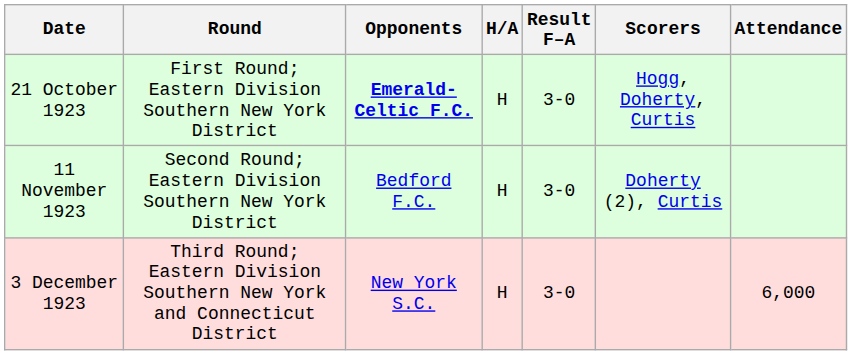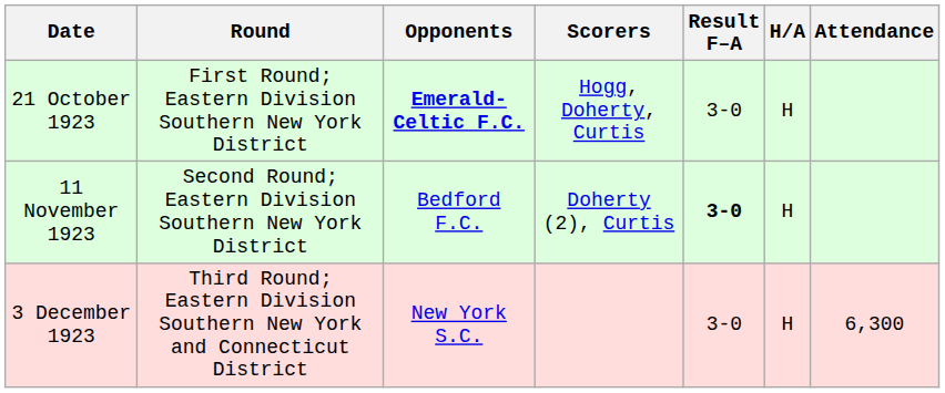columns swapped: H/A <-> Scorers
11 November 1923 | Result F–A: normal -> bold
3 December 1923 | Attendance: 6,000 -> 6,300
